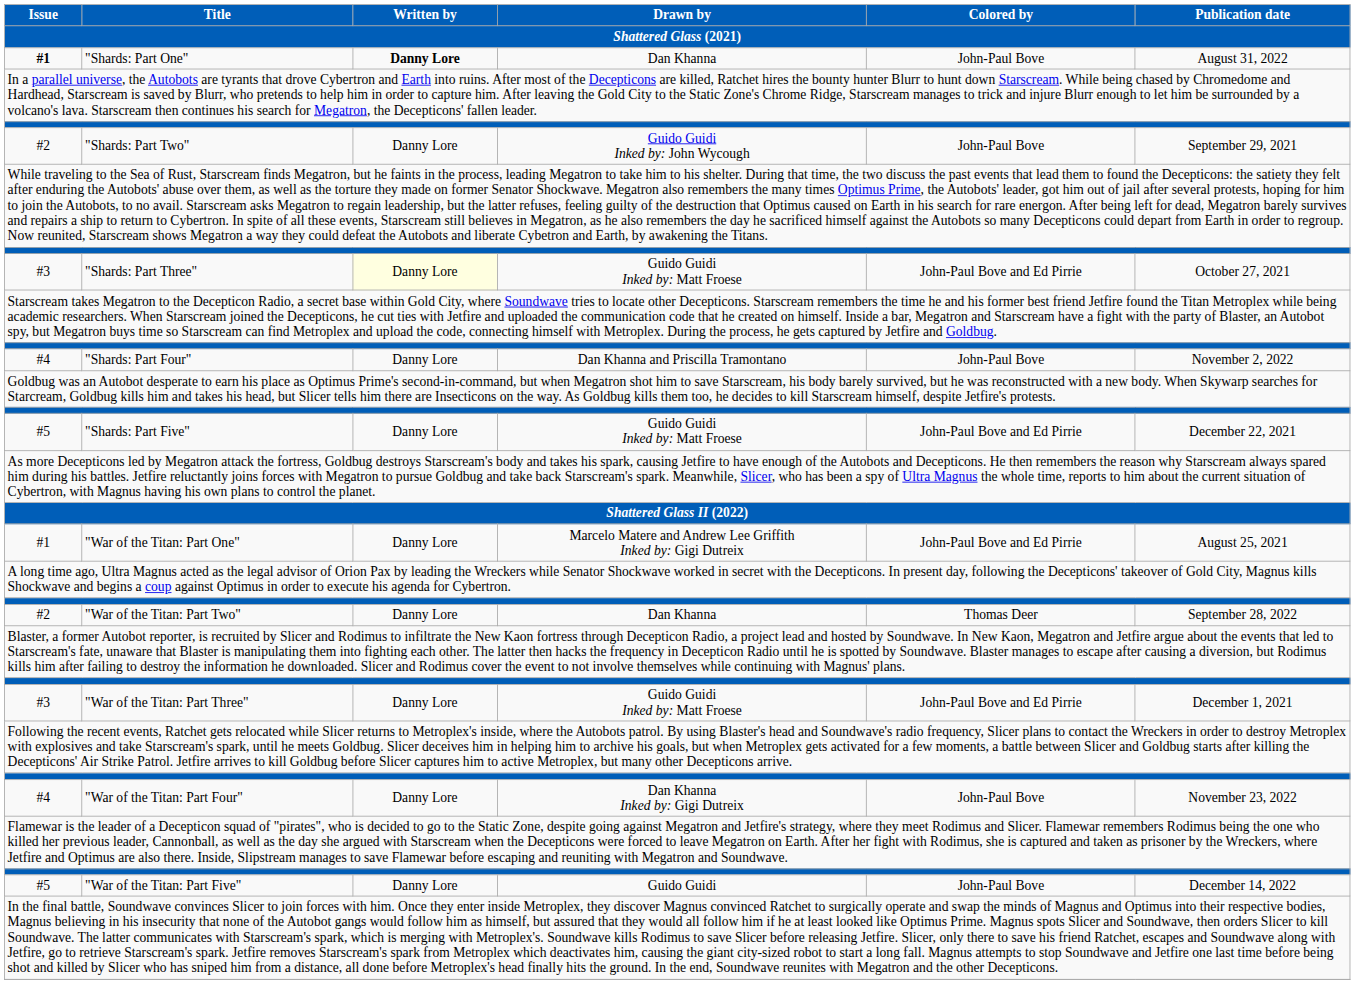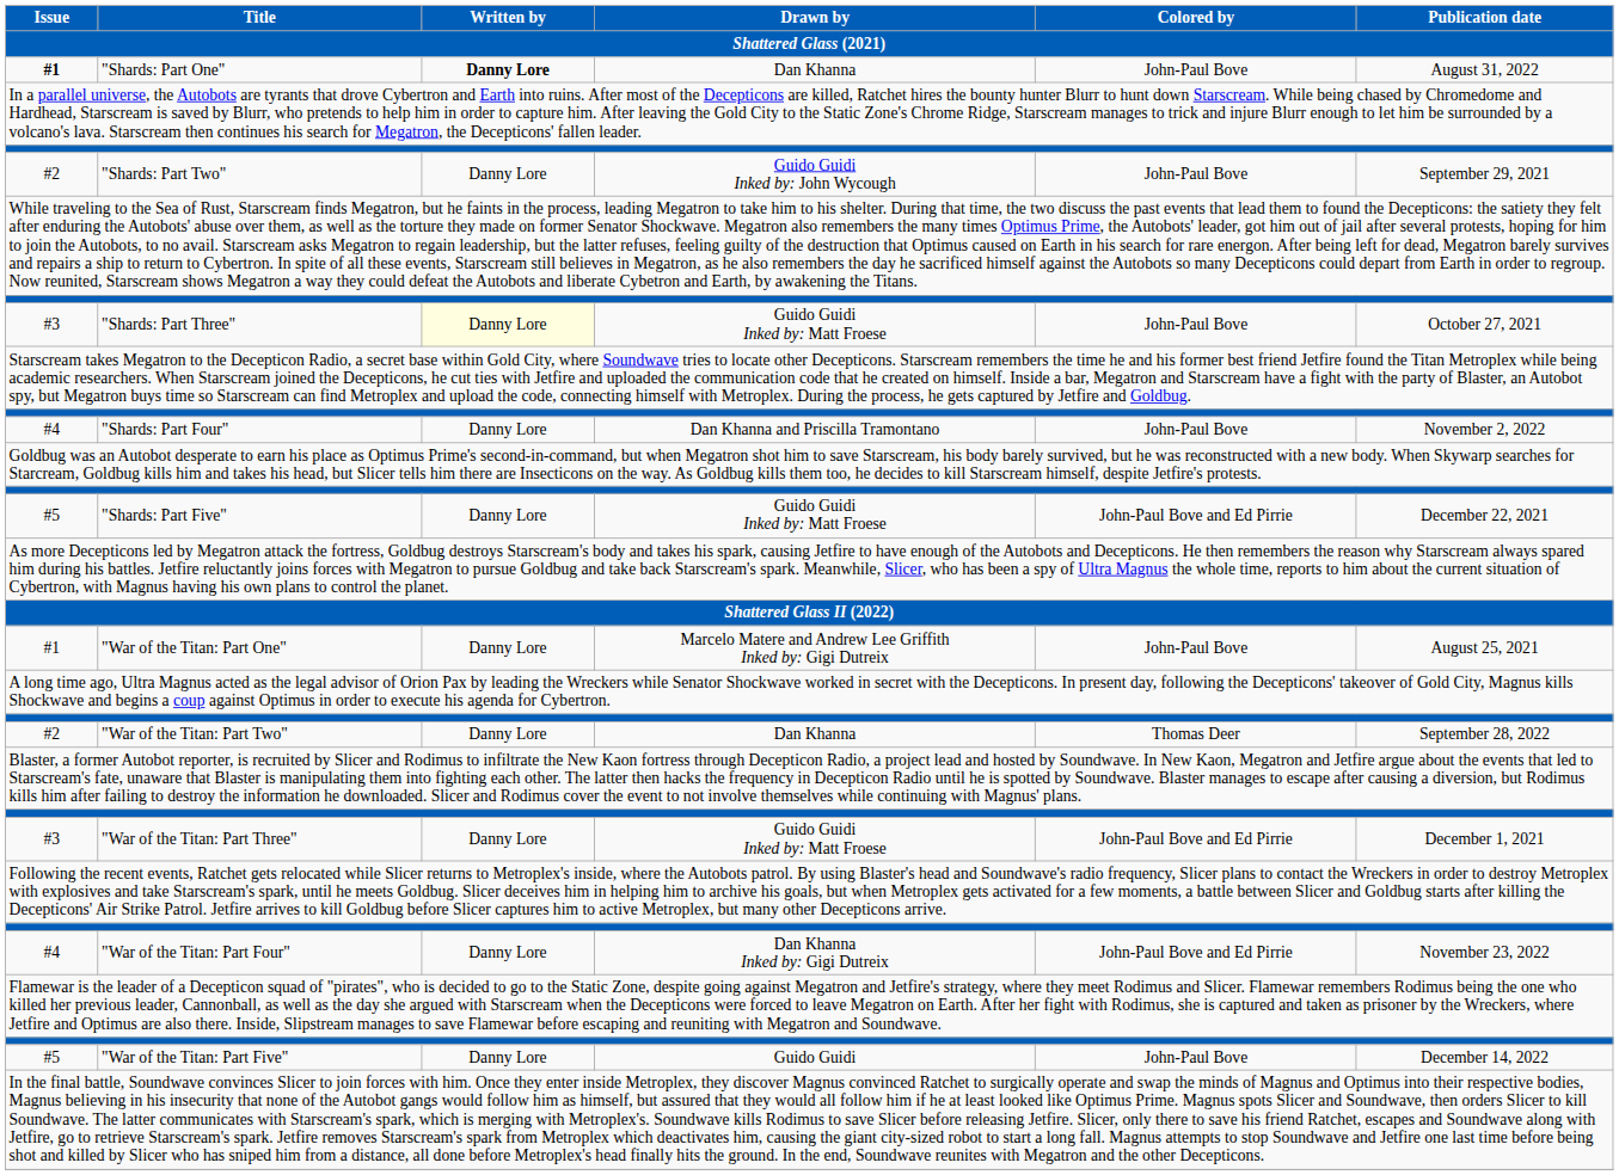"Shards: Part Three" | Colored by: John-Paul Bove and Ed Pirrie -> John-Paul Bove
"War of the Titan: Part One" | Colored by: John-Paul Bove and Ed Pirrie -> John-Paul Bove
"War of the Titan: Part Four" | Colored by: John-Paul Bove -> John-Paul Bove and Ed Pirrie
